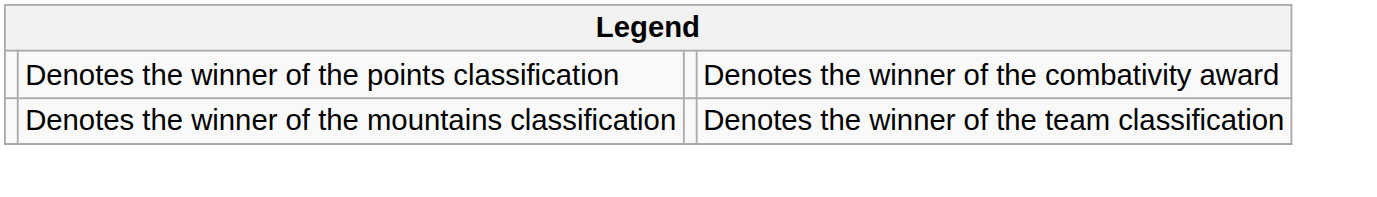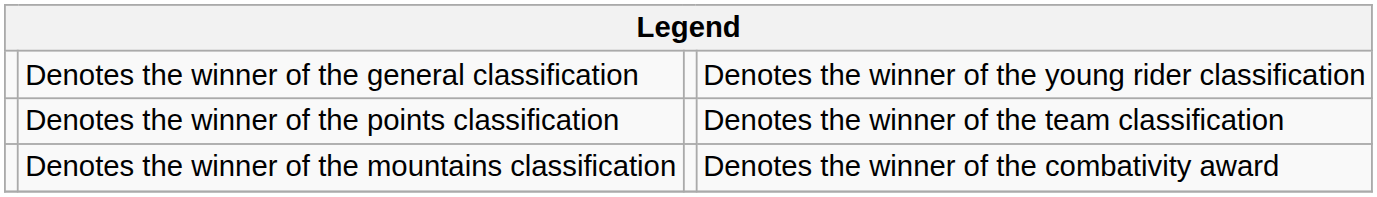+ row: Denotes the winner of the general classification | Denotes the winner of the young rider classification
Denotes the winner of the points classification | column 4: Denotes the winner of the combativity award -> Denotes the winner of the team classification
Denotes the winner of the mountains classification | column 4: Denotes the winner of the team classification -> Denotes the winner of the combativity award
